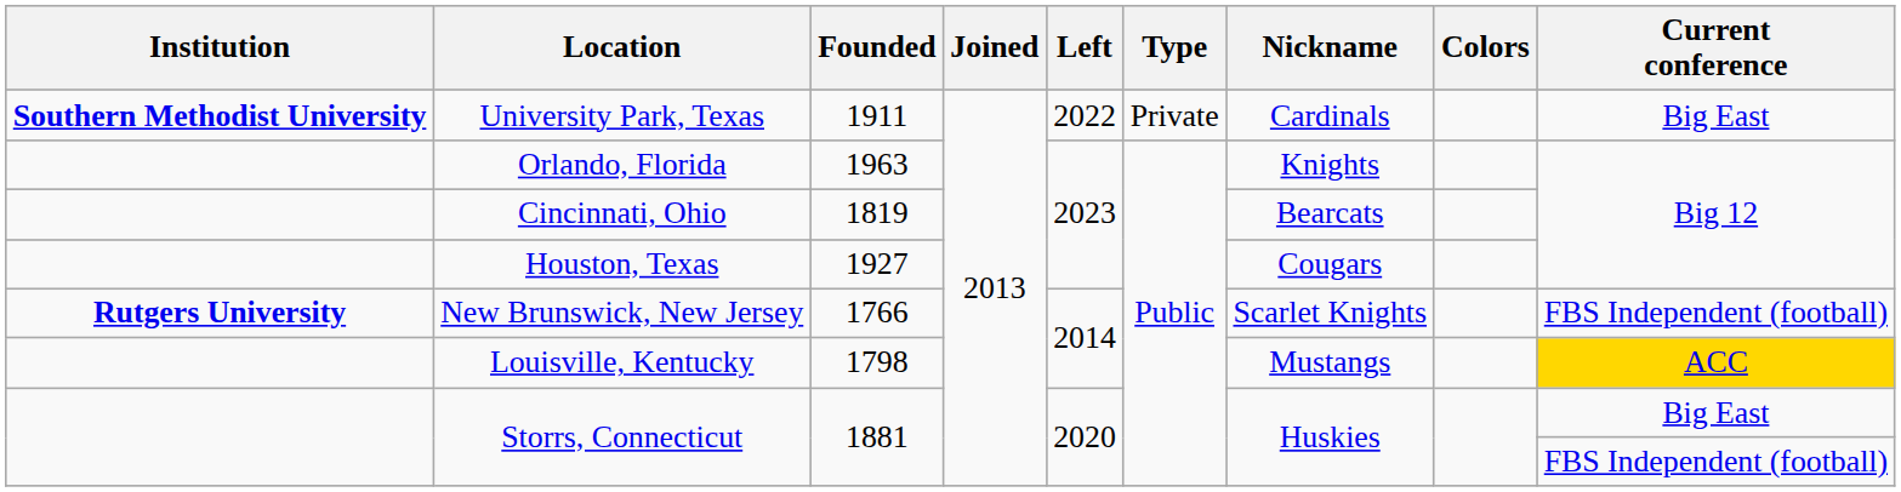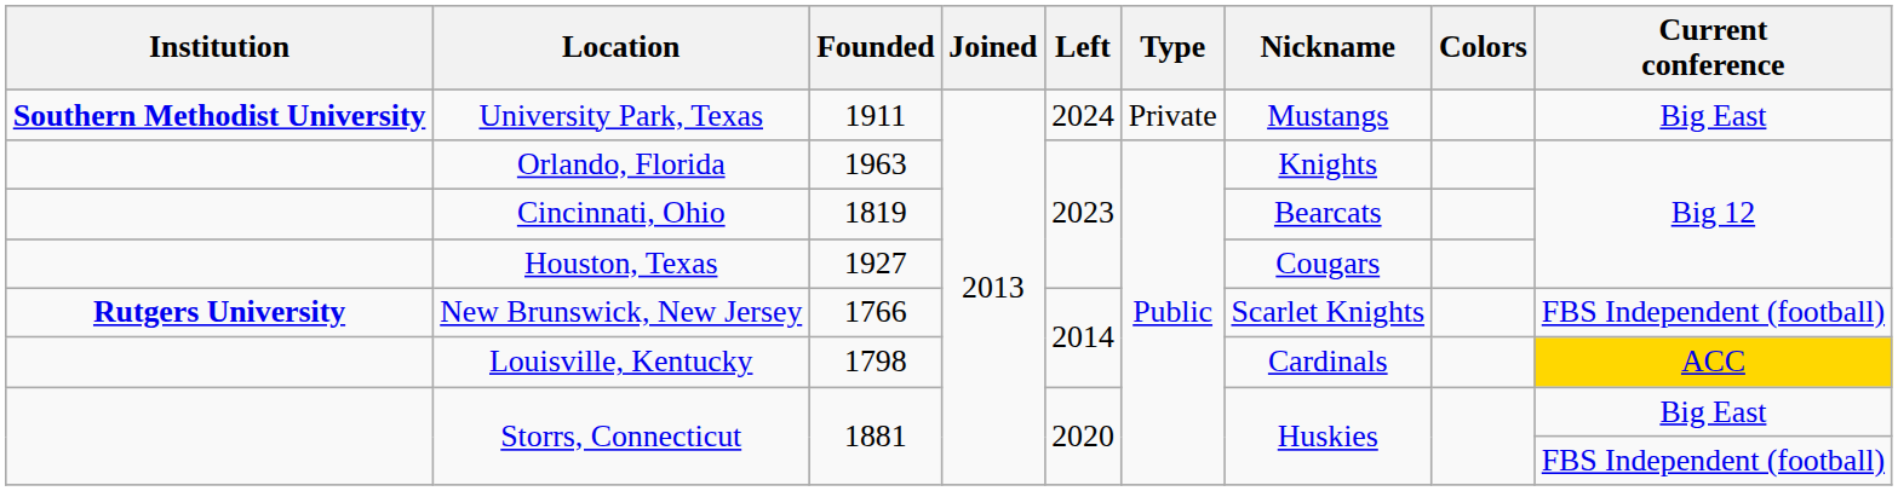University Park, Texas | Left: 2022 -> 2024
University Park, Texas | Nickname: Cardinals -> Mustangs
Louisville, Kentucky | Nickname: Mustangs -> Cardinals
